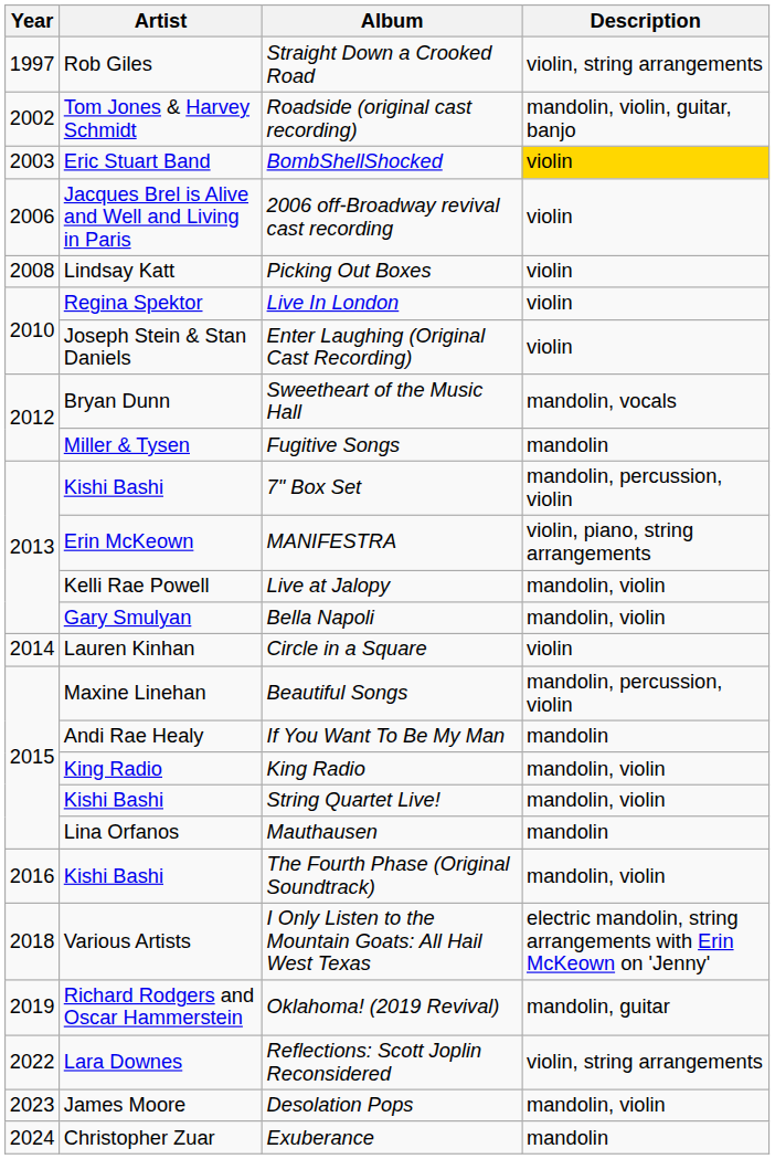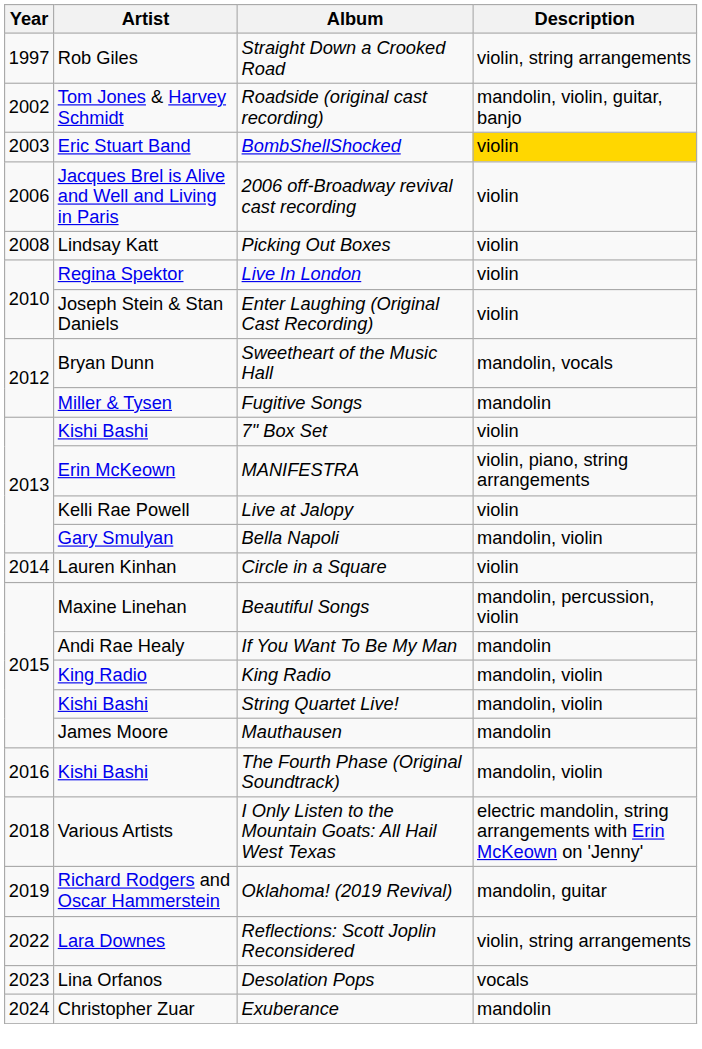7" Box Set | Description: mandolin, percussion, violin -> violin
Live at Jalopy | Description: mandolin, violin -> violin
Mauthausen | Artist: Lina Orfanos -> James Moore
Desolation Pops | Artist: James Moore -> Lina Orfanos
Desolation Pops | Description: mandolin, violin -> vocals
